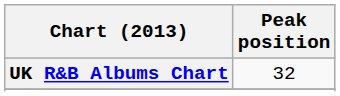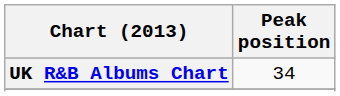UK R&B Albums Chart | Peak position: 32 -> 34
